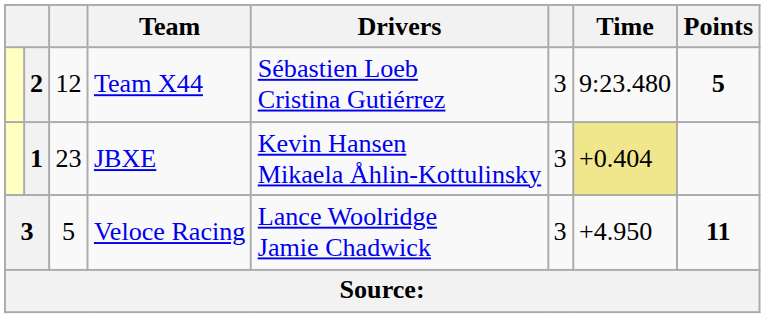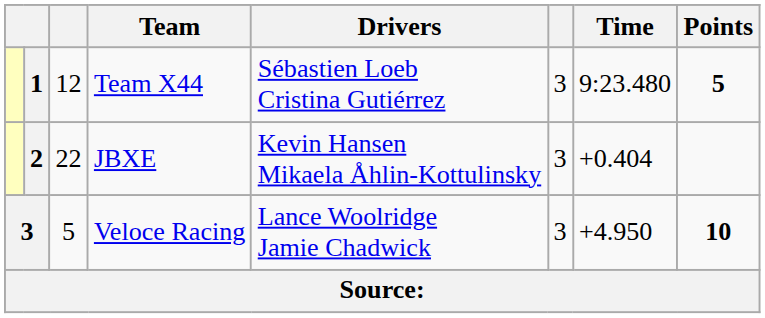Team X44 | column 2: 2 -> 1
JBXE | column 2: 1 -> 2
JBXE | column 3: 23 -> 22
JBXE | Time: khaki background -> no background
Veloce Racing | Points: 11 -> 10
